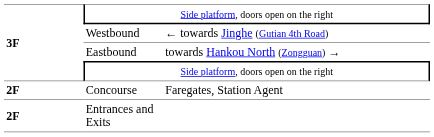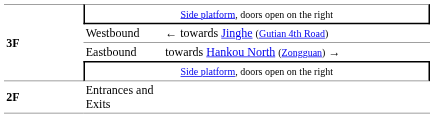- row: 2F | Concourse | Faregates, Station Agent
